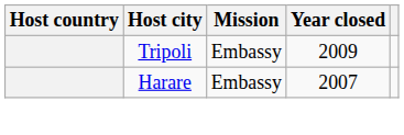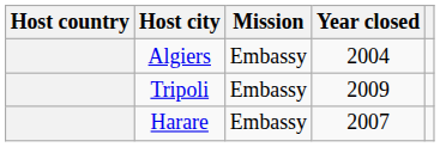+ row: Algiers | Embassy | 2004
